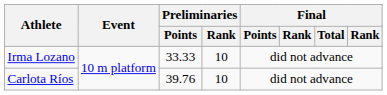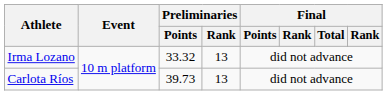Irma Lozano | Preliminaries / Points: 33.33 -> 33.32
Irma Lozano | Preliminaries / Rank: 10 -> 13
Carlota Ríos | Preliminaries / Points: 39.76 -> 39.73
Carlota Ríos | Preliminaries / Rank: 10 -> 13
